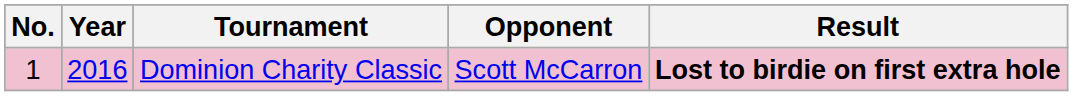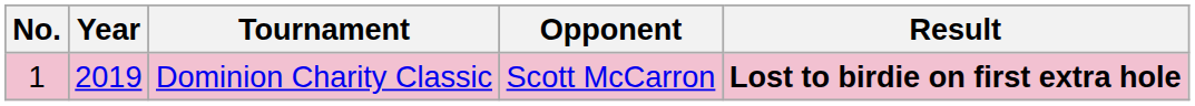Dominion Charity Classic | Year: 2016 -> 2019
